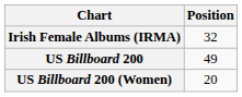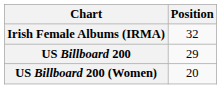US Billboard 200 | Position: 49 -> 29
